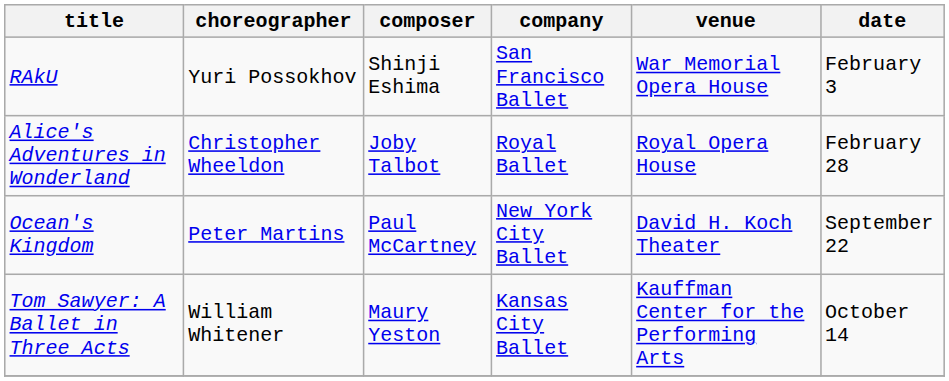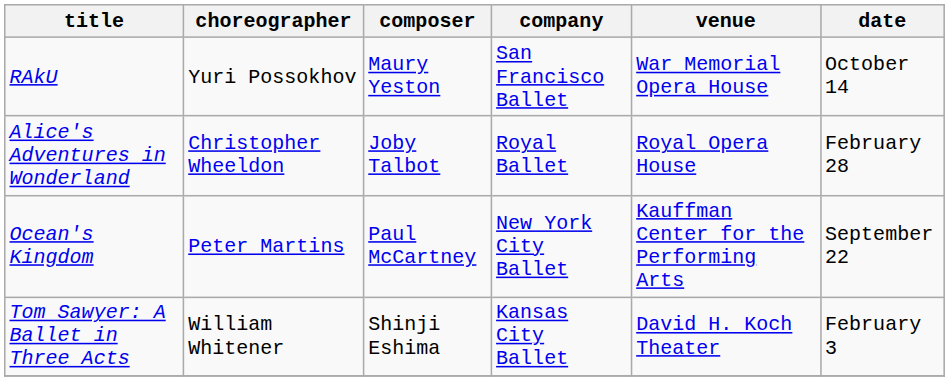RAkU | composer: Shinji Eshima -> Maury Yeston
RAkU | date: February 3 -> October 14
Ocean's Kingdom | venue: David H. Koch Theater -> Kauffman Center for the Performing Arts
Tom Sawyer: A Ballet in Three Acts | composer: Maury Yeston -> Shinji Eshima
Tom Sawyer: A Ballet in Three Acts | venue: Kauffman Center for the Performing Arts -> David H. Koch Theater
Tom Sawyer: A Ballet in Three Acts | date: October 14 -> February 3
